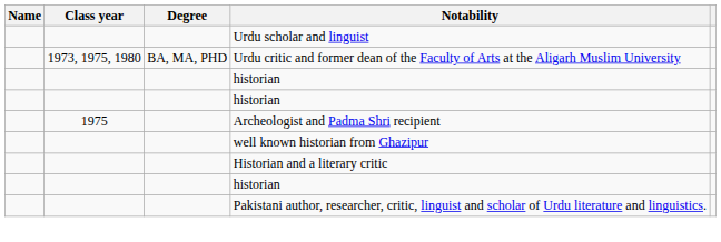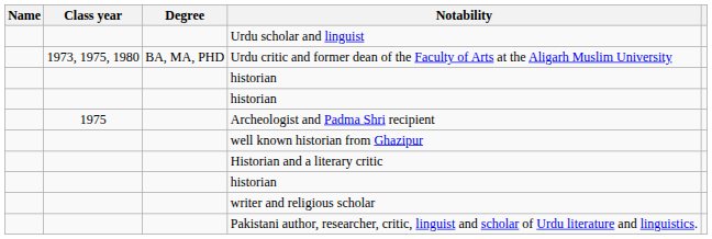+ row: writer and religious scholar
